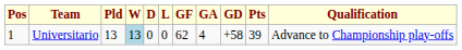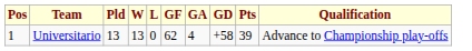- column: D | 0
Universitario | W: lightblue background -> no background
